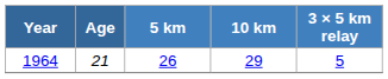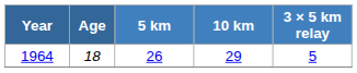1964 | Age: 21 -> 18
